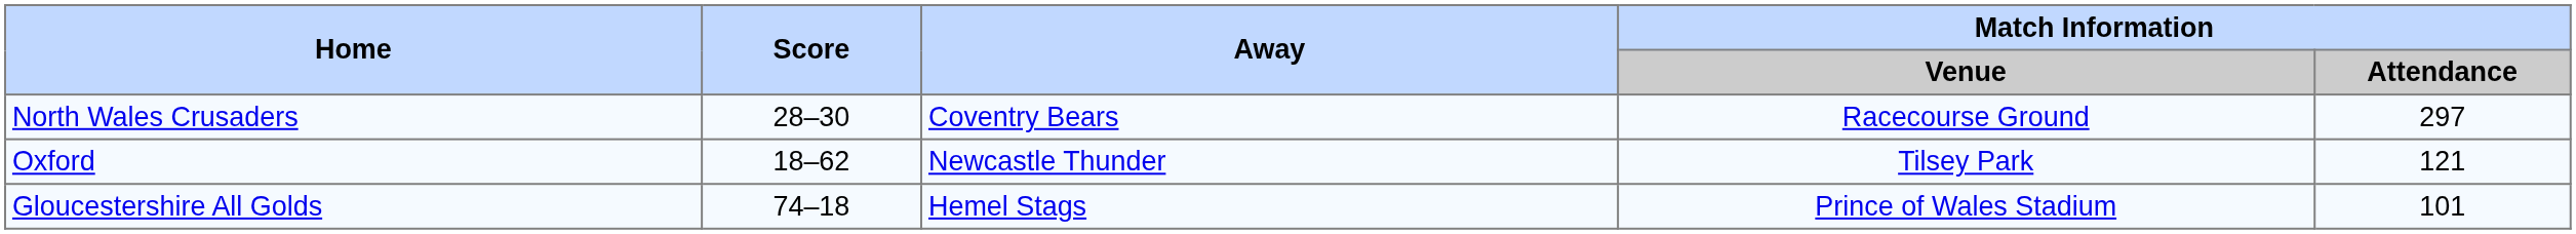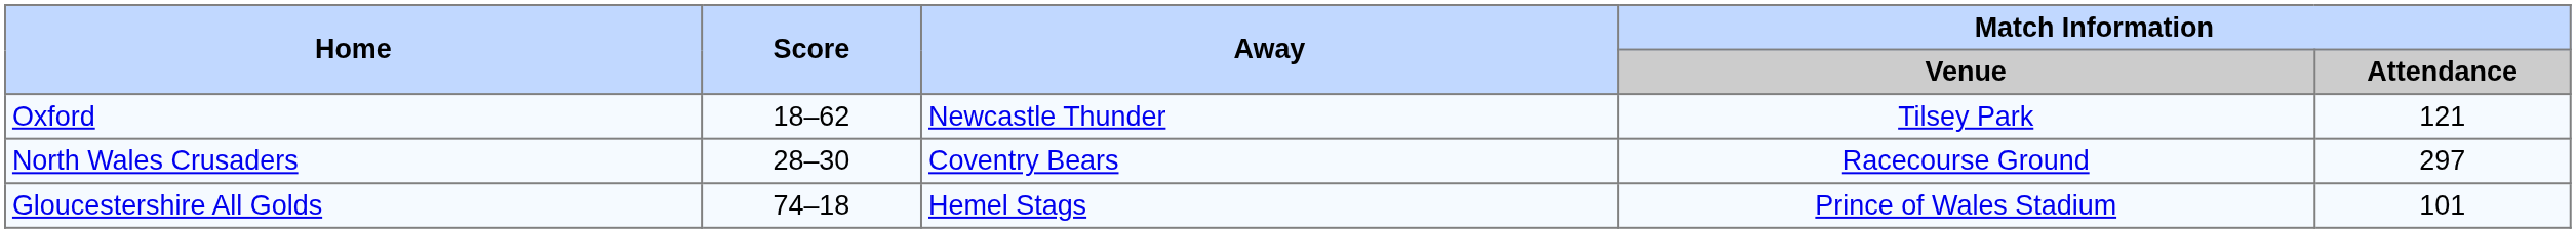rows swapped: Oxford <-> North Wales Crusaders
